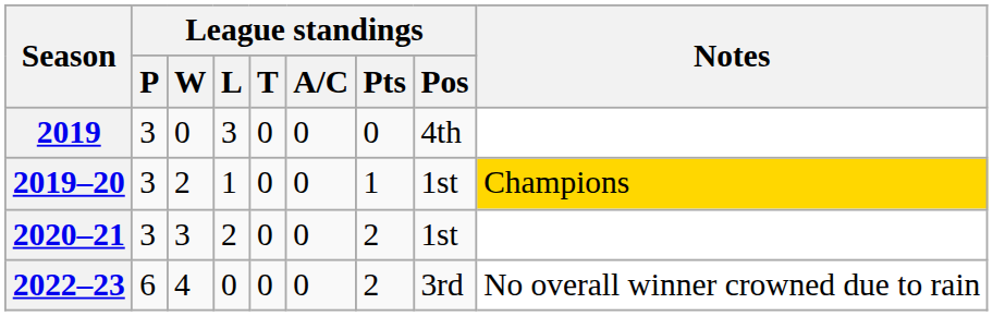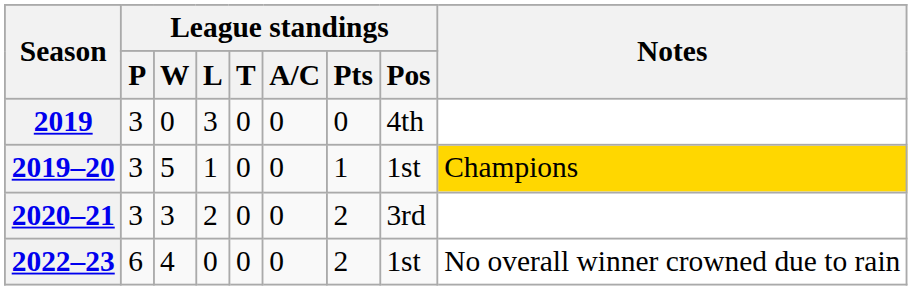2019–20 | League standings / W: 2 -> 5
2020–21 | League standings / Pos: 1st -> 3rd
2022–23 | League standings / Pos: 3rd -> 1st
